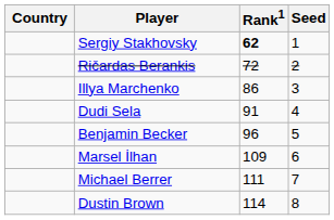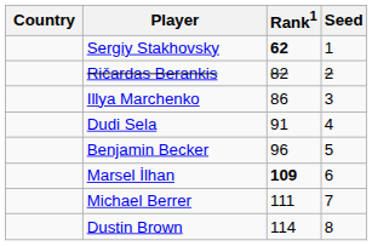Ričardas Berankis | Rank1: 72 -> 82
Marsel İlhan | Rank1: normal -> bold
